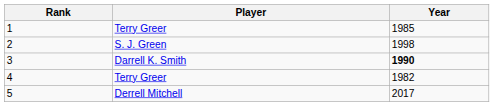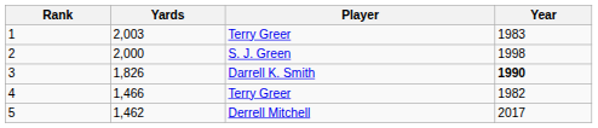+ column: Yards | 2,003 | 2,000 | 1,826 | 1,466 | 1,462
1 | Year: 1985 -> 1983
